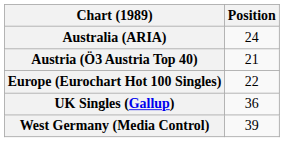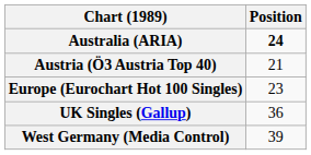Australia (ARIA) | Position: normal -> bold
Europe (Eurochart Hot 100 Singles) | Position: 22 -> 23
